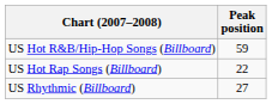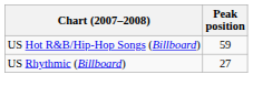- row: US Hot Rap Songs (Billboard) | 22
